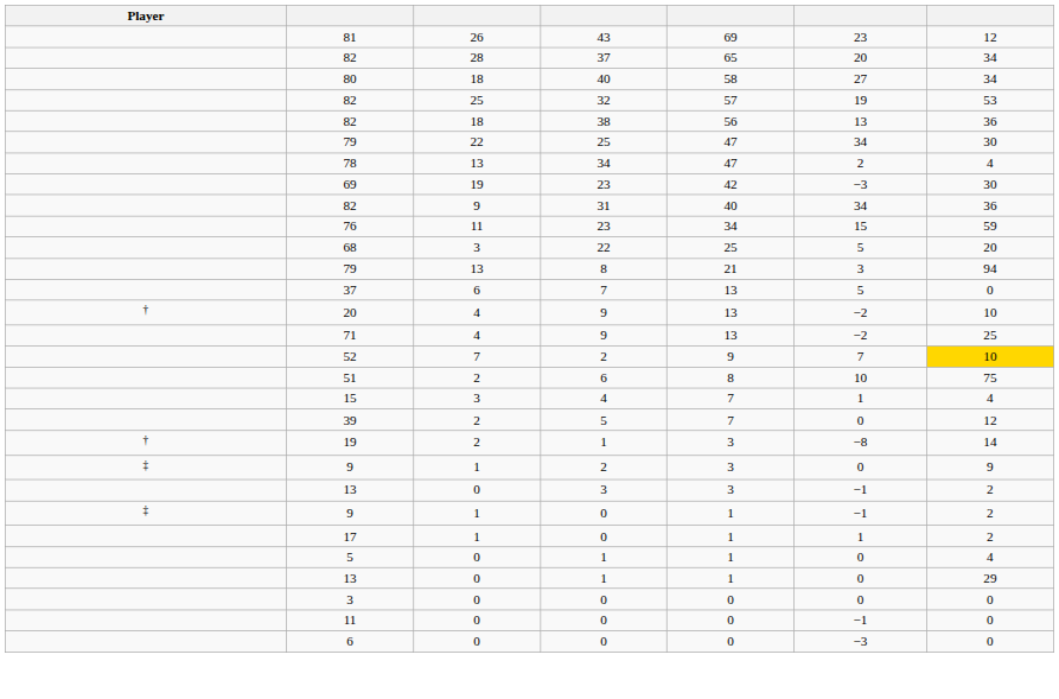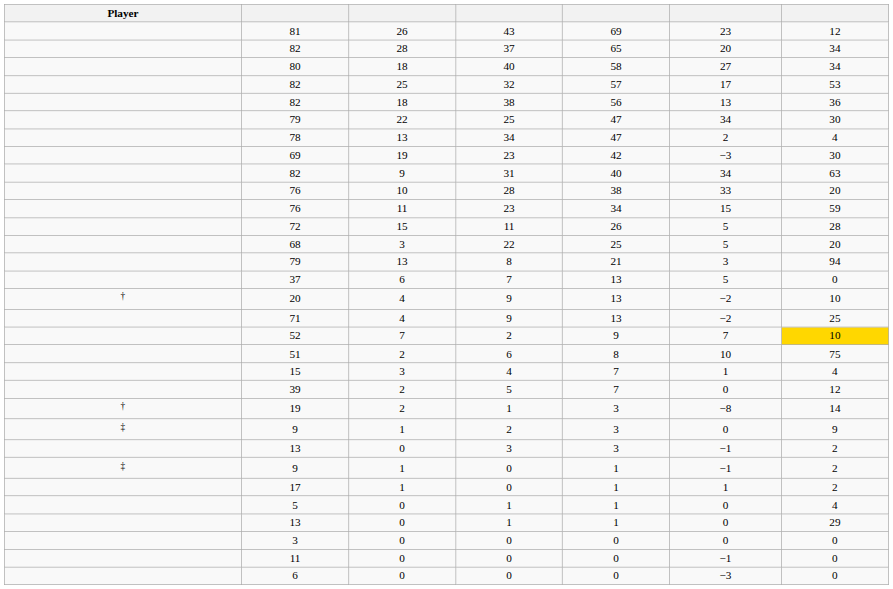82 / 32 | column 6: 19 -> 17
82 / 31 | column 7: 36 -> 63
+ row: 76 | 10 | 28 | 38 | 33 | 20
+ row: 72 | 15 | 11 | 26 | 5 | 28
